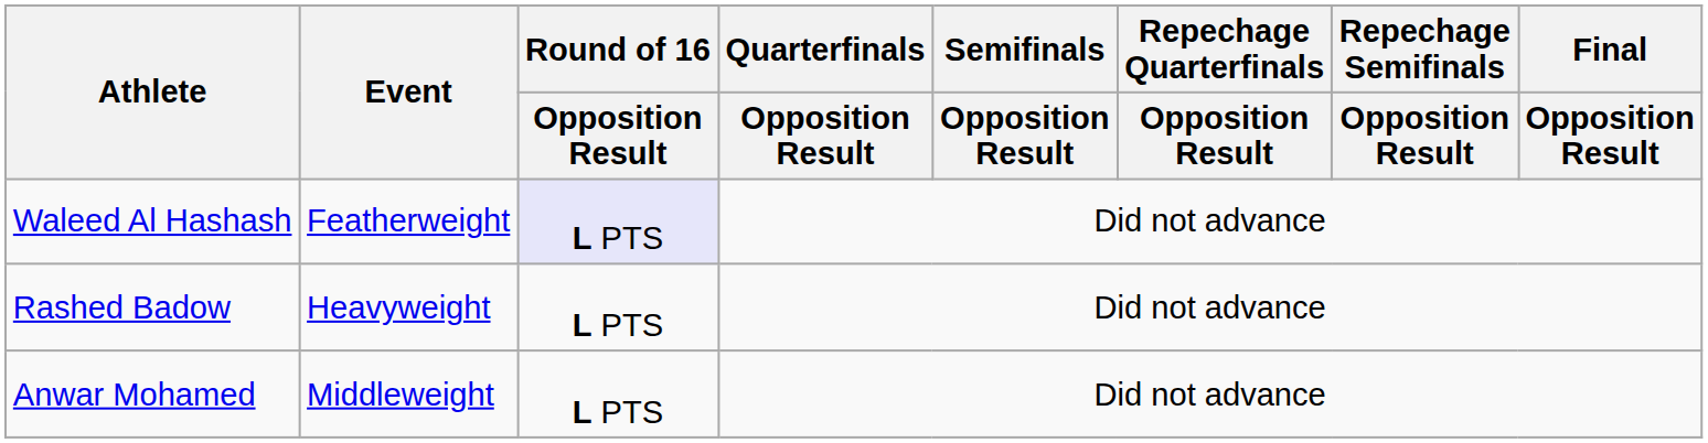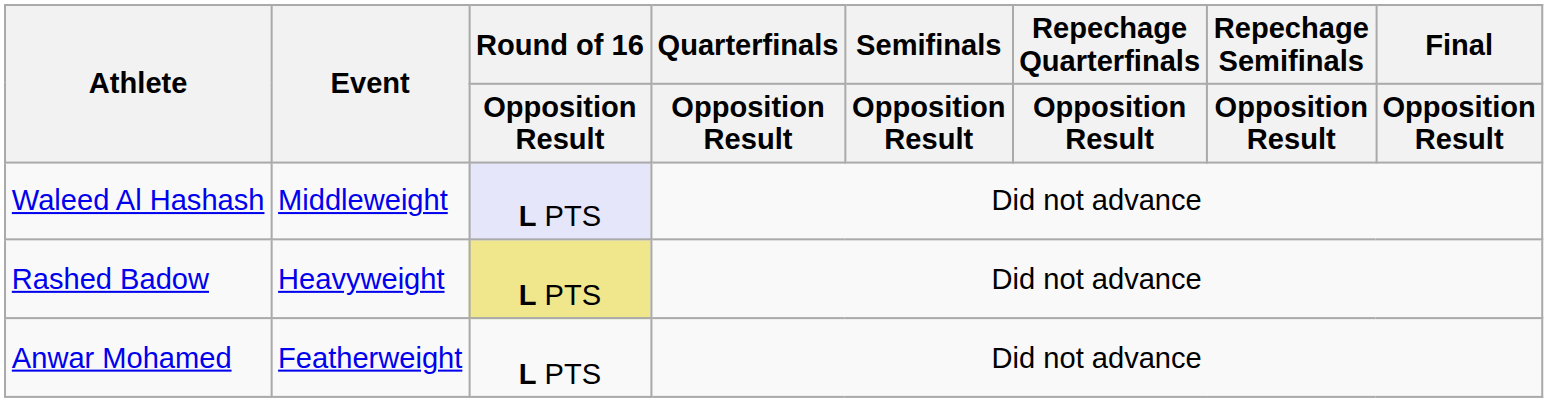Waleed Al Hashash | Event: Featherweight -> Middleweight
Rashed Badow | Round of 16 / Opposition Result: no background -> khaki background
Anwar Mohamed | Event: Middleweight -> Featherweight
